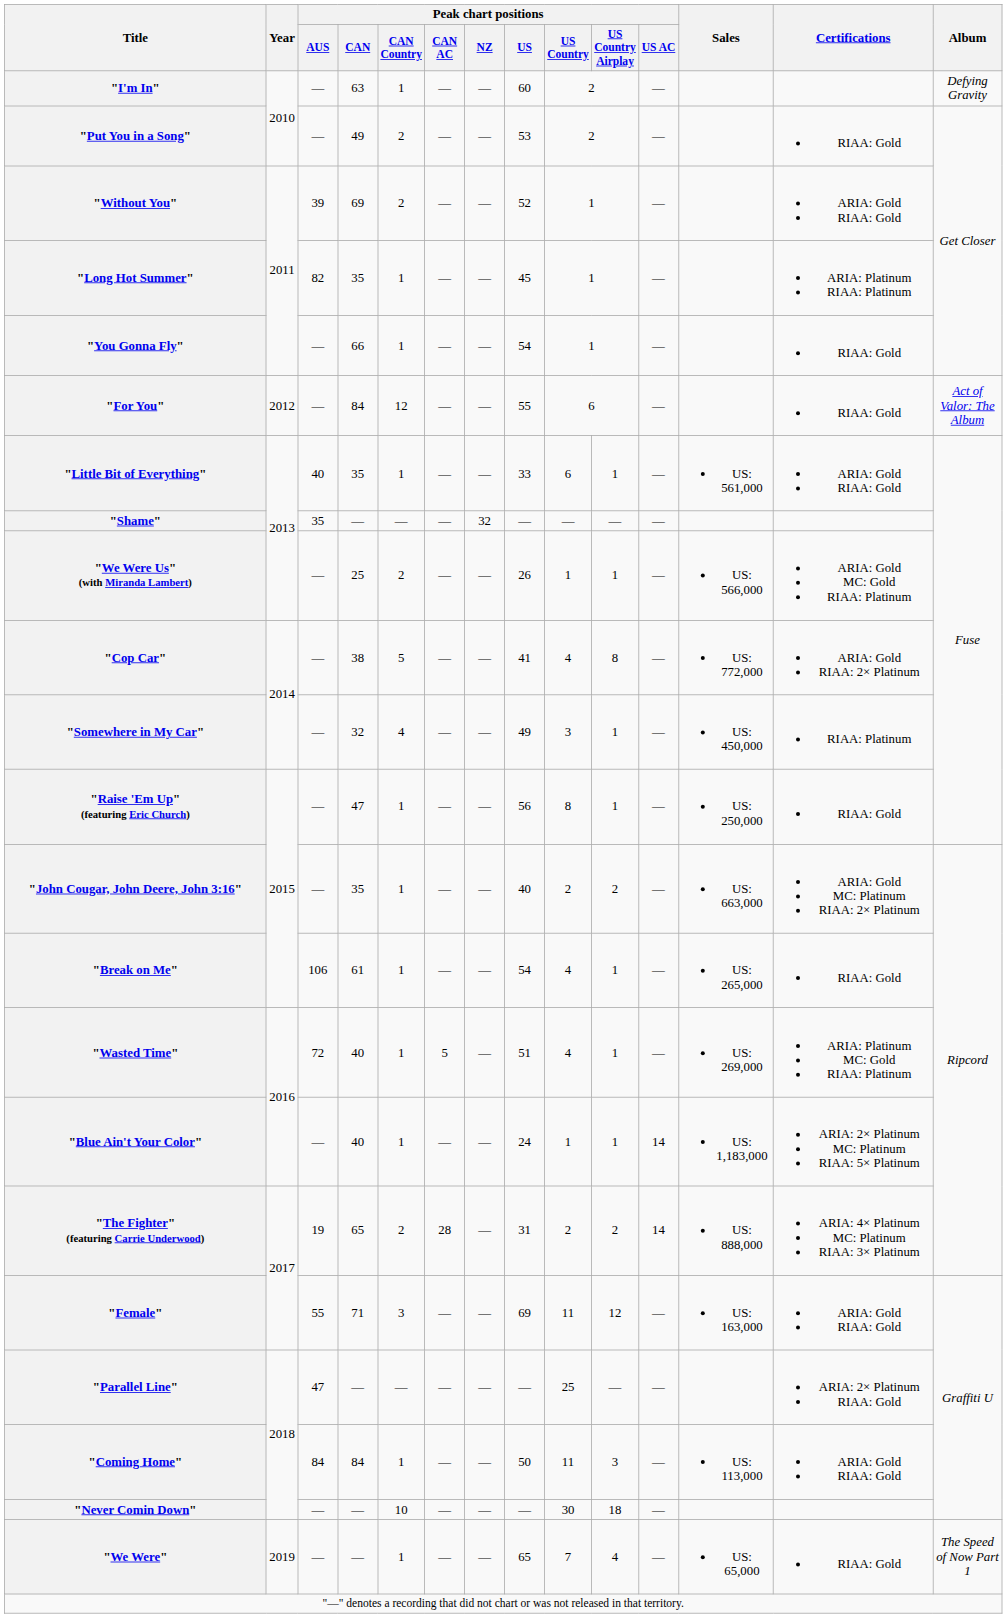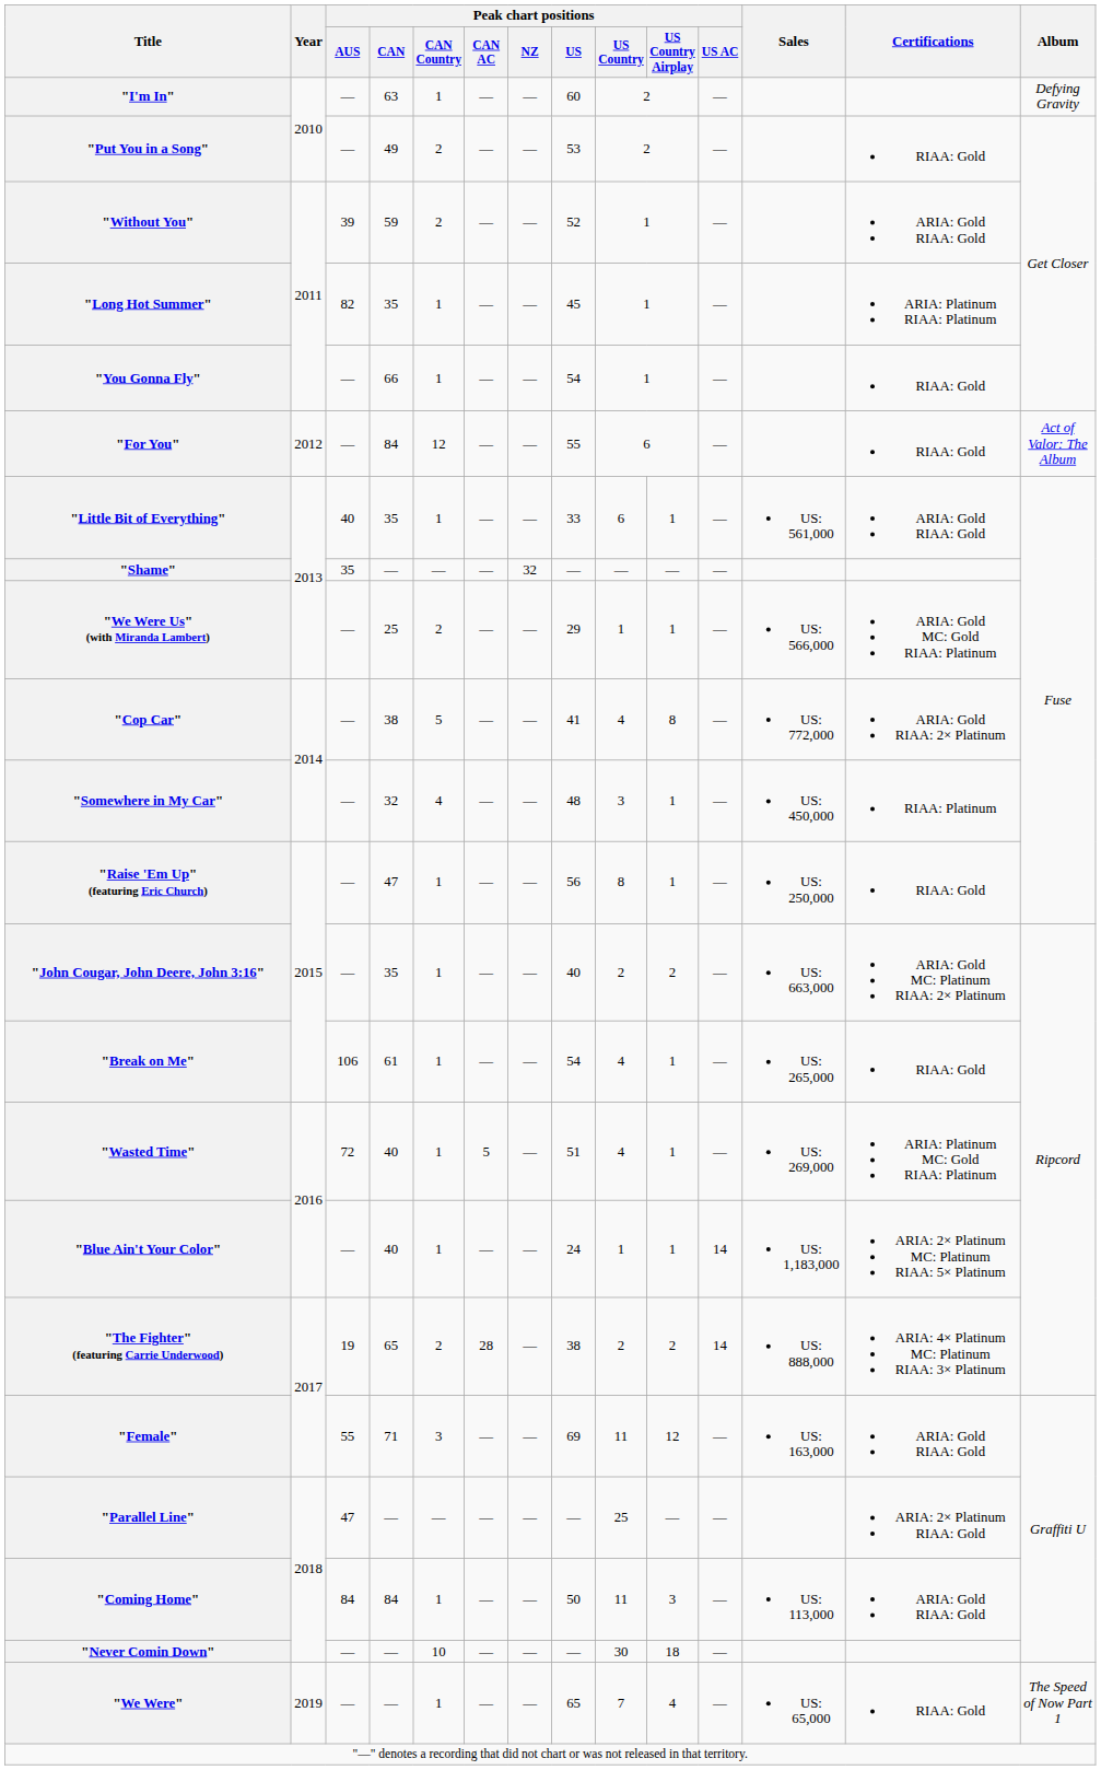"Without You" | Peak chart positions / CAN: 69 -> 59
"We Were Us" (with Miranda Lambert) | Peak chart positions / US: 26 -> 29
"Somewhere in My Car" | Peak chart positions / US: 49 -> 48
"The Fighter" (featuring Carrie Underwood) | Peak chart positions / US: 31 -> 38
